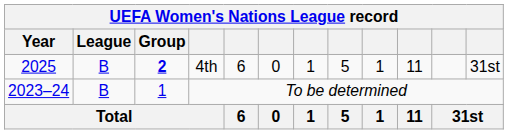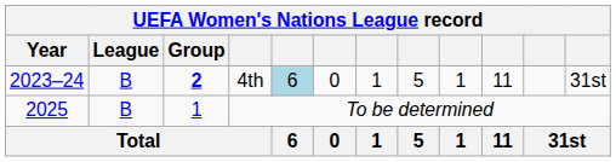4th | Year: 2025 -> 2023–24
4th | column 5: no background -> lightblue background
To be determined | Year: 2023–24 -> 2025
